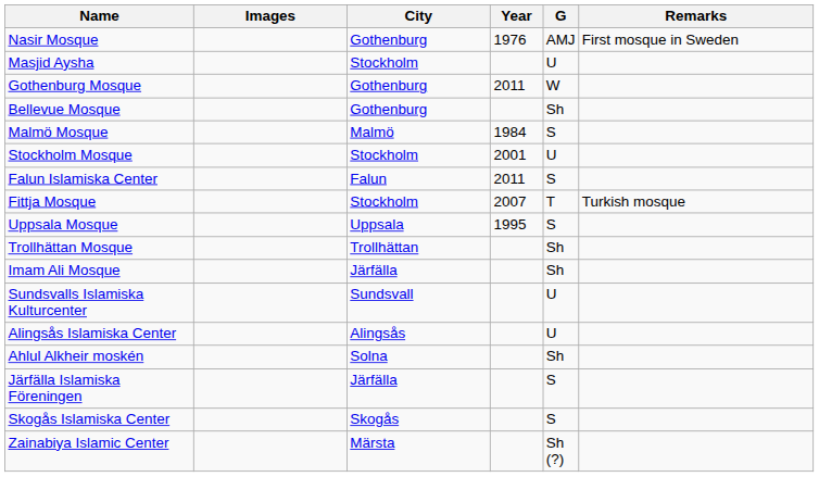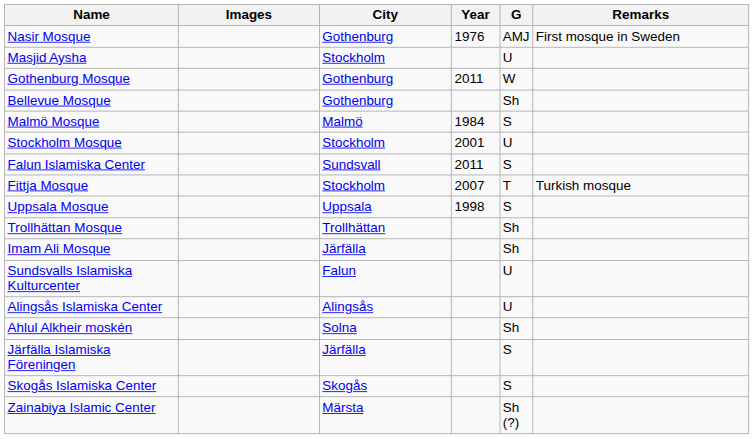Falun Islamiska Center | City: Falun -> Sundsvall
Uppsala Mosque | Year: 1995 -> 1998
Sundsvalls Islamiska Kulturcenter | City: Sundsvall -> Falun
